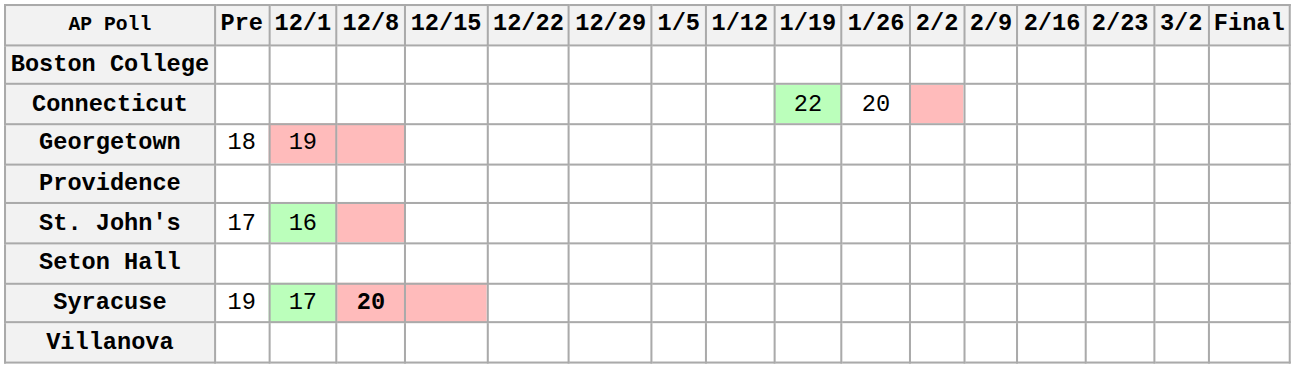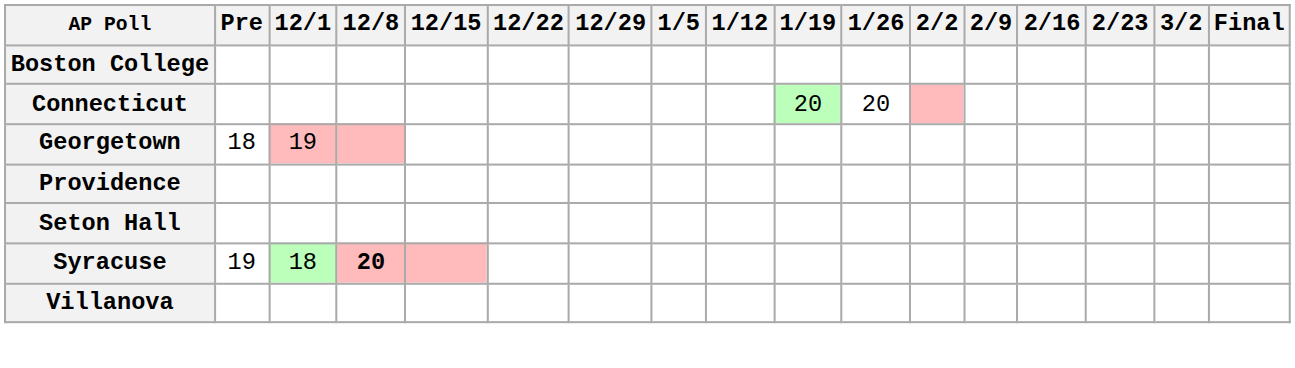Connecticut | 1/19: 22 -> 20
- row: St. John's | 17 | 16
Syracuse | 12/1: 17 -> 18
